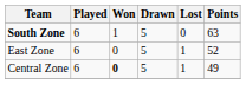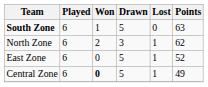+ row: North Zone | 6 | 2 | 3 | 1 | 62
